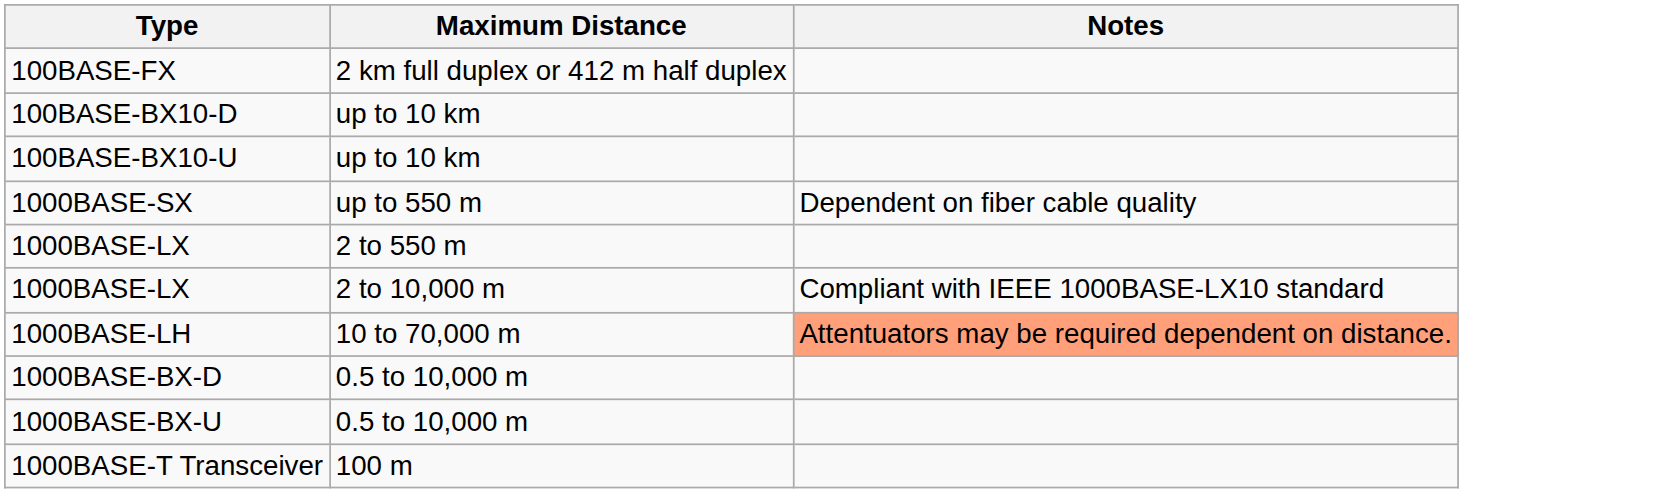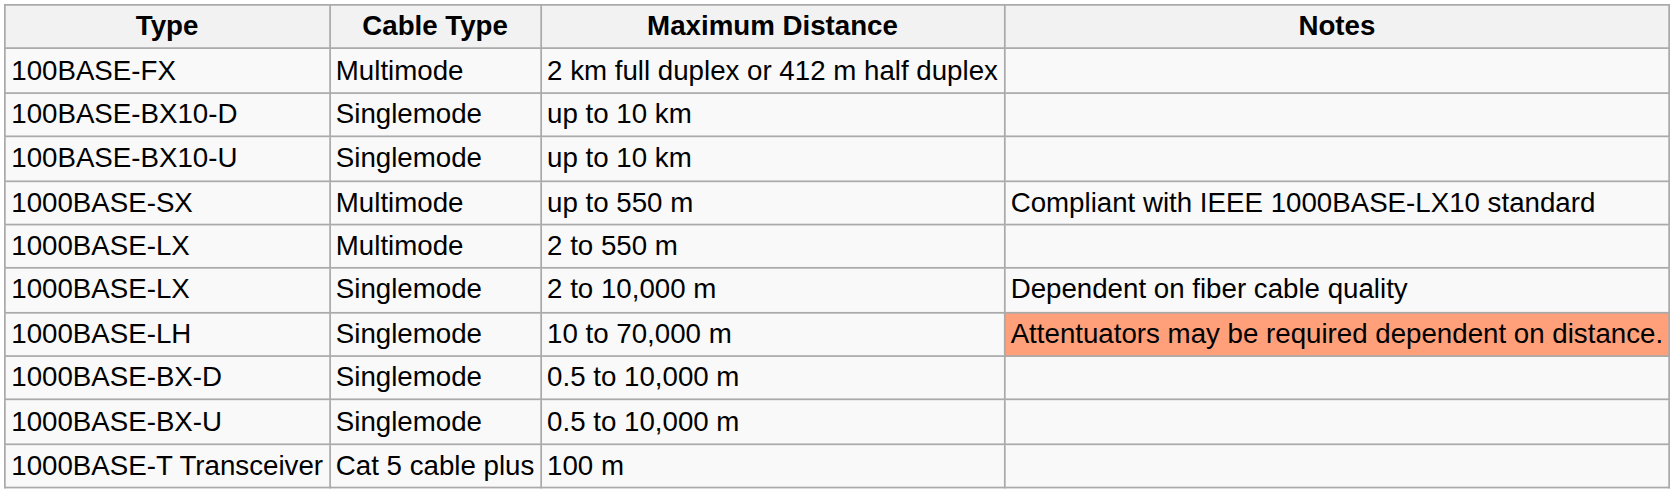+ column: Cable Type | Multimode | Singlemode | Singlemode | Multimode | Multimode | Singlemode | Singlemode | Singlemode | Singlemode | Cat 5 cable plus
1000BASE-SX | Notes: Dependent on fiber cable quality -> Compliant with IEEE 1000BASE-LX10 standard
1000BASE-LX / 2 to 10,000 m | Notes: Compliant with IEEE 1000BASE-LX10 standard -> Dependent on fiber cable quality
